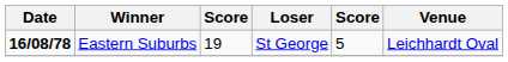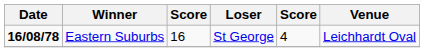Eastern Suburbs | column 3: 19 -> 16
Eastern Suburbs | column 5: 5 -> 4
